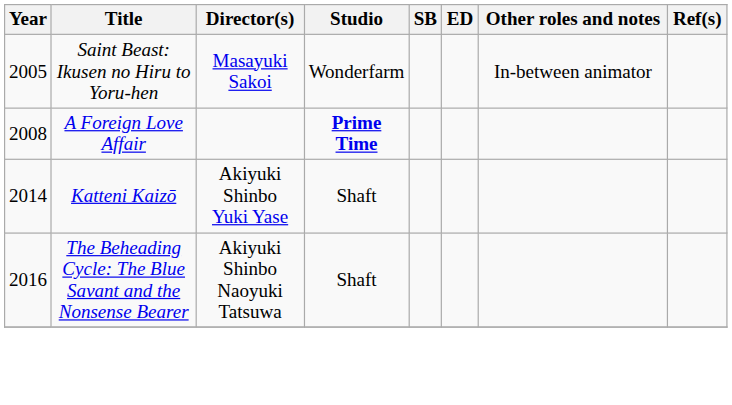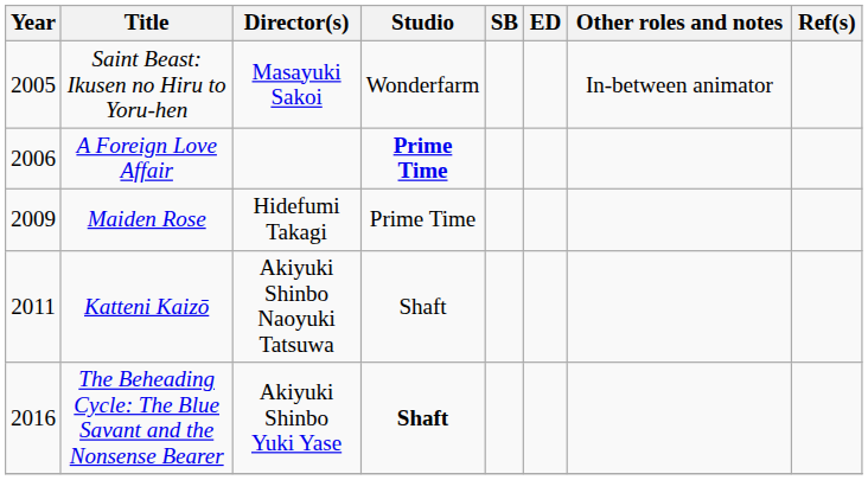A Foreign Love Affair | Year: 2008 -> 2006
+ row: 2009 | Maiden Rose | Hidefumi Takagi | Prime Time
Katteni Kaizō | Year: 2014 -> 2011
Katteni Kaizō | Director(s): Akiyuki Shinbo Yuki Yase -> Akiyuki Shinbo Naoyuki Tatsuwa
The Beheading Cycle: The Blue Savant and the Nonsense Bearer | Director(s): Akiyuki Shinbo Naoyuki Tatsuwa -> Akiyuki Shinbo Yuki Yase
The Beheading Cycle: The Blue Savant and the Nonsense Bearer | Studio: normal -> bold
